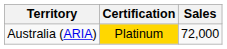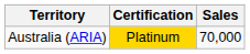Australia (ARIA) | Sales: 72,000 -> 70,000
